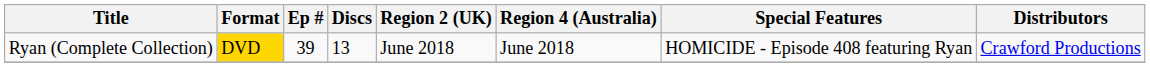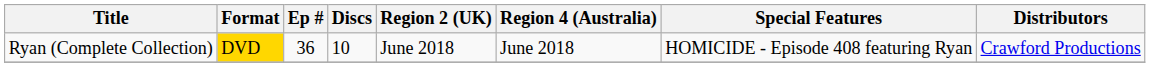Ryan (Complete Collection) | Ep #: 39 -> 36
Ryan (Complete Collection) | Discs: 13 -> 10
